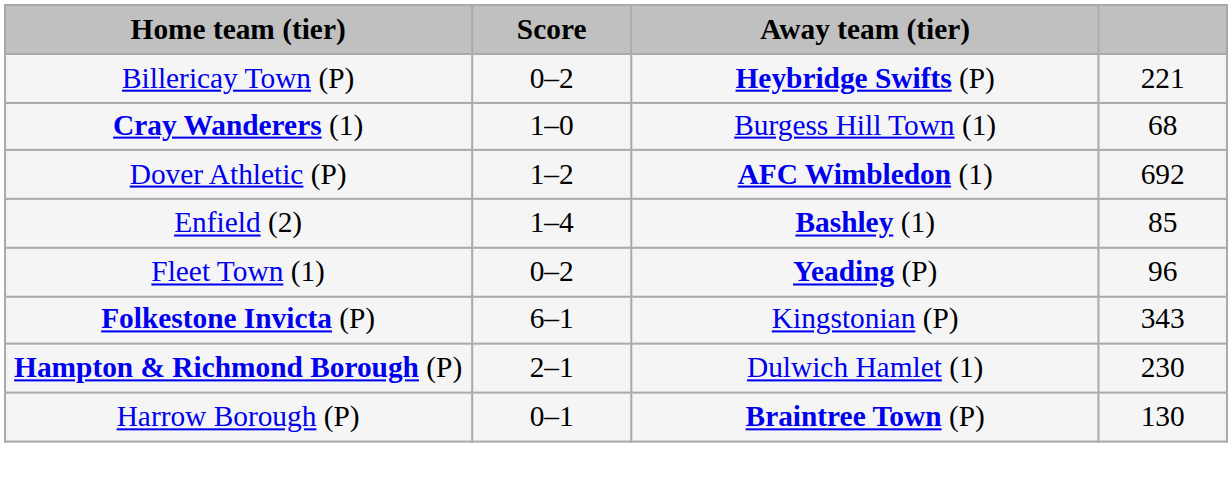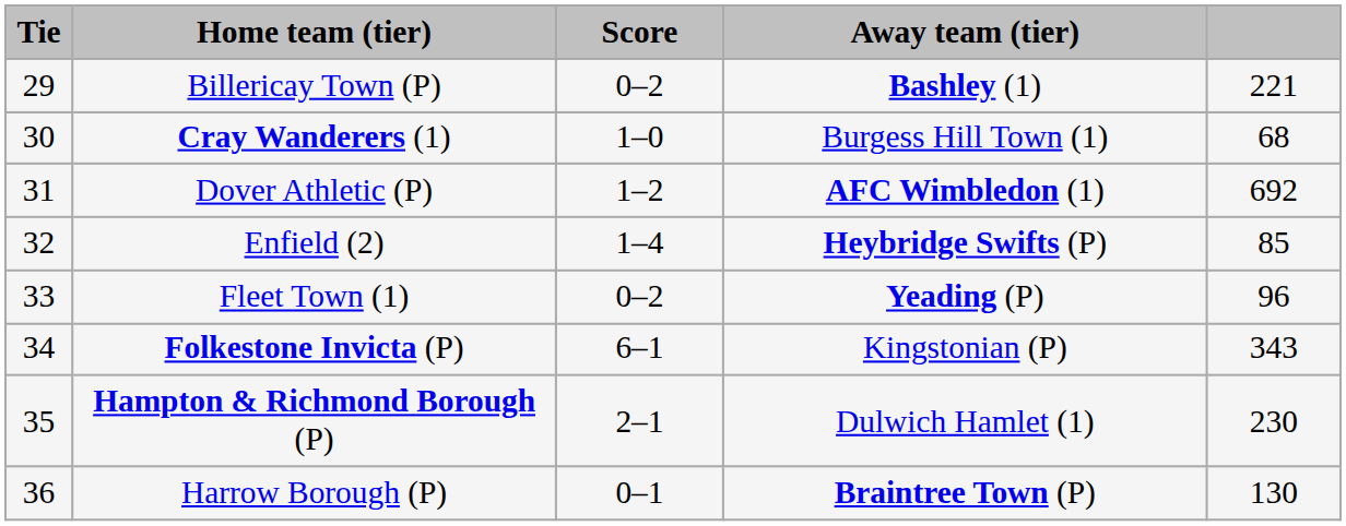+ column: Tie | 29 | 30 | 31 | 32 | 33 | 34 | 35 | 36
Billericay Town (P) | Away team (tier): Heybridge Swifts (P) -> Bashley (1)
Enfield (2) | Away team (tier): Bashley (1) -> Heybridge Swifts (P)
